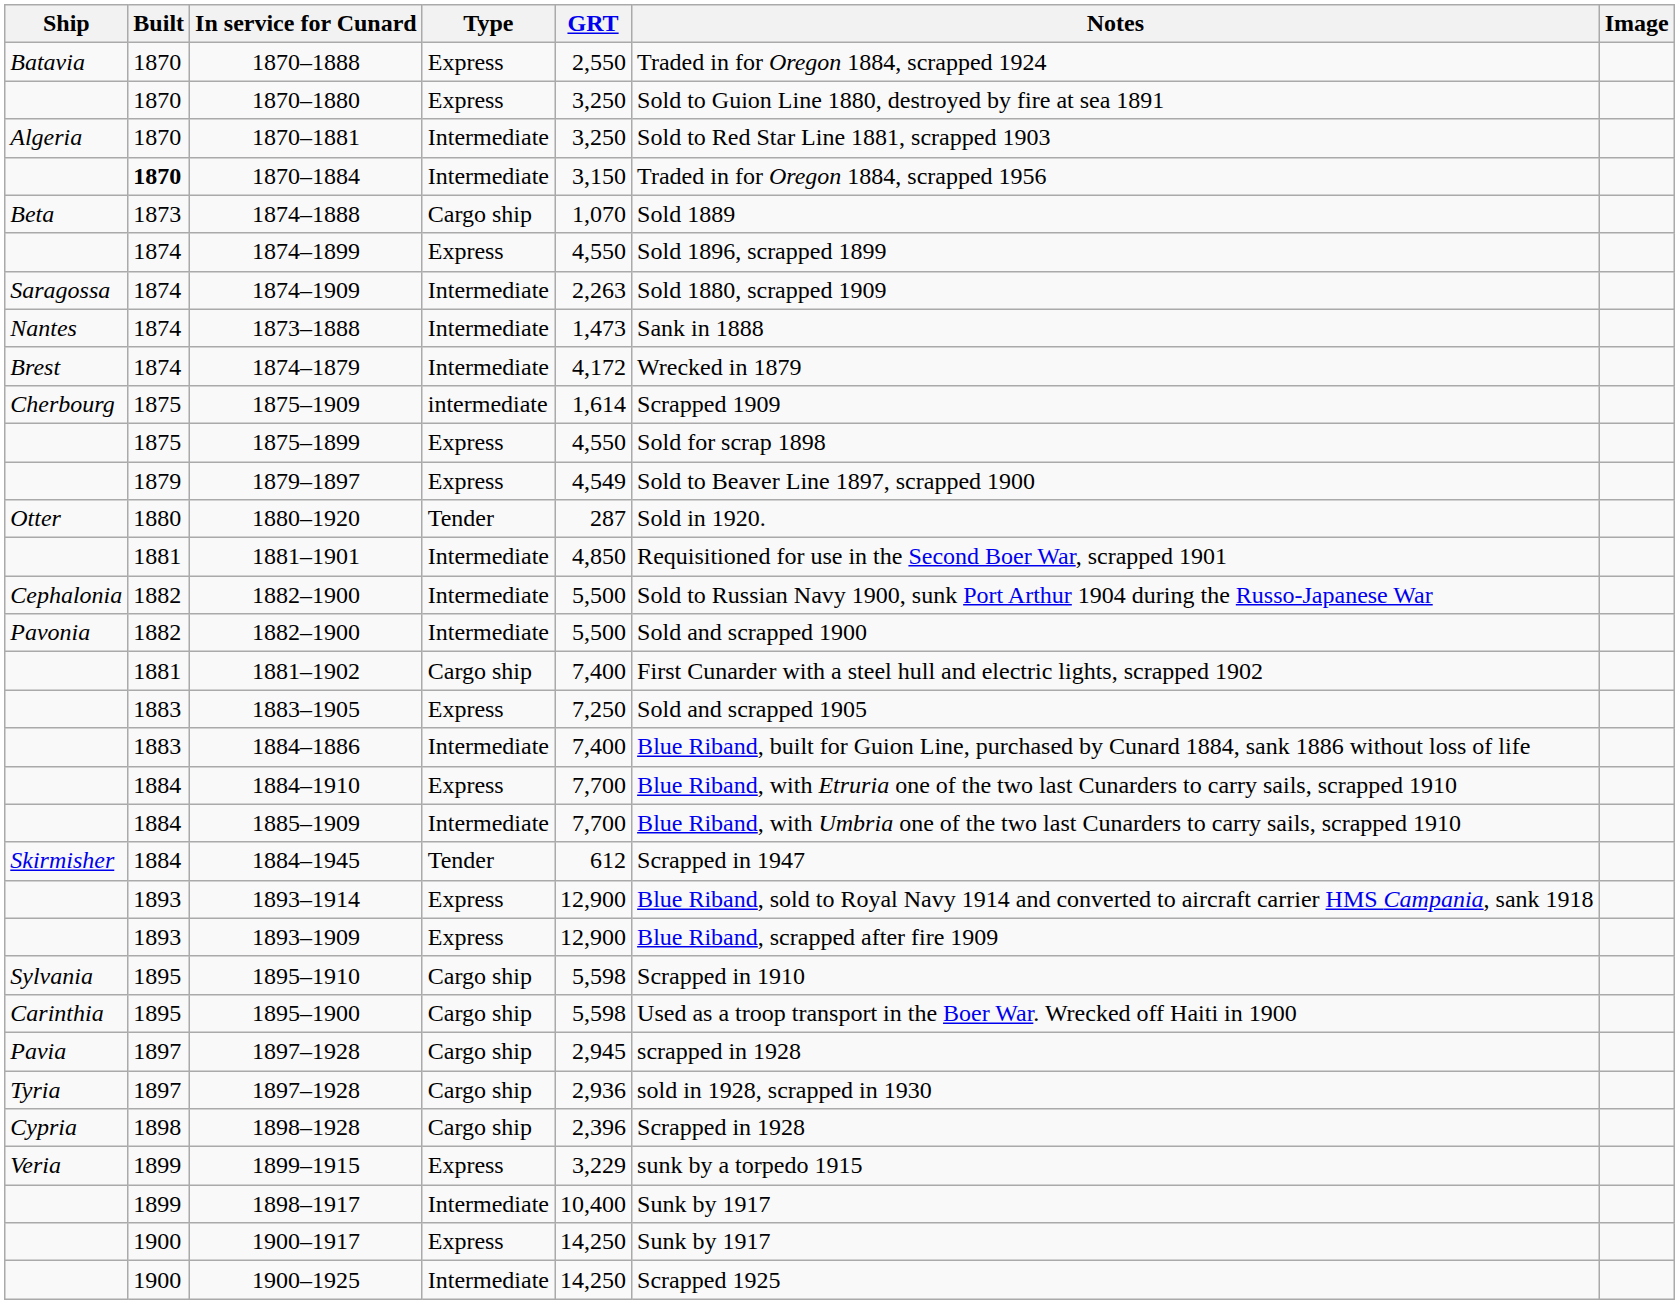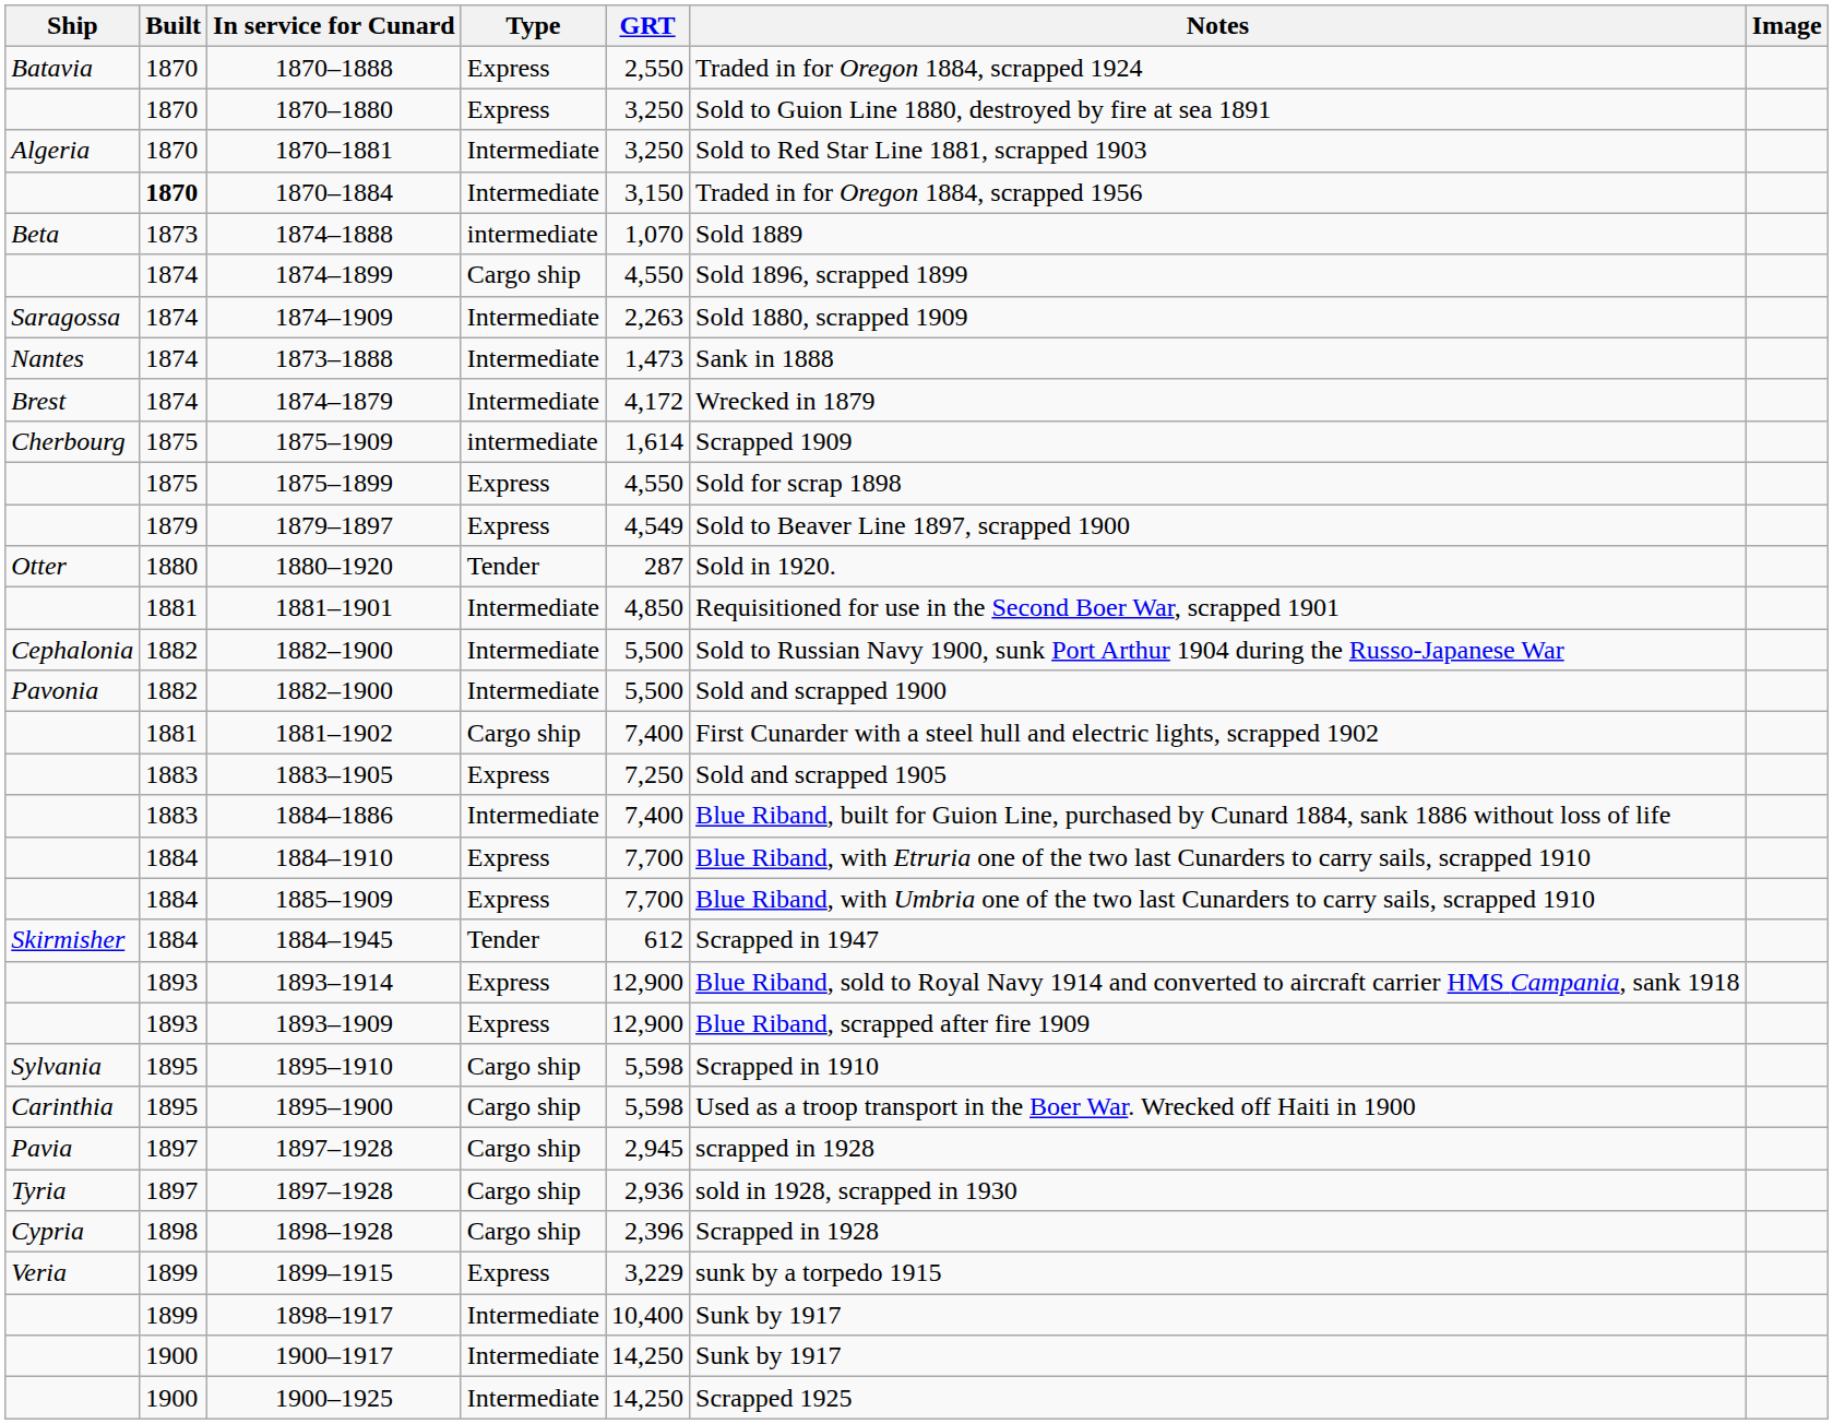1874–1888 | Type: Cargo ship -> intermediate
1874–1899 | Type: Express -> Cargo ship
1885–1909 | Type: Intermediate -> Express
1900–1917 | Type: Express -> Intermediate
